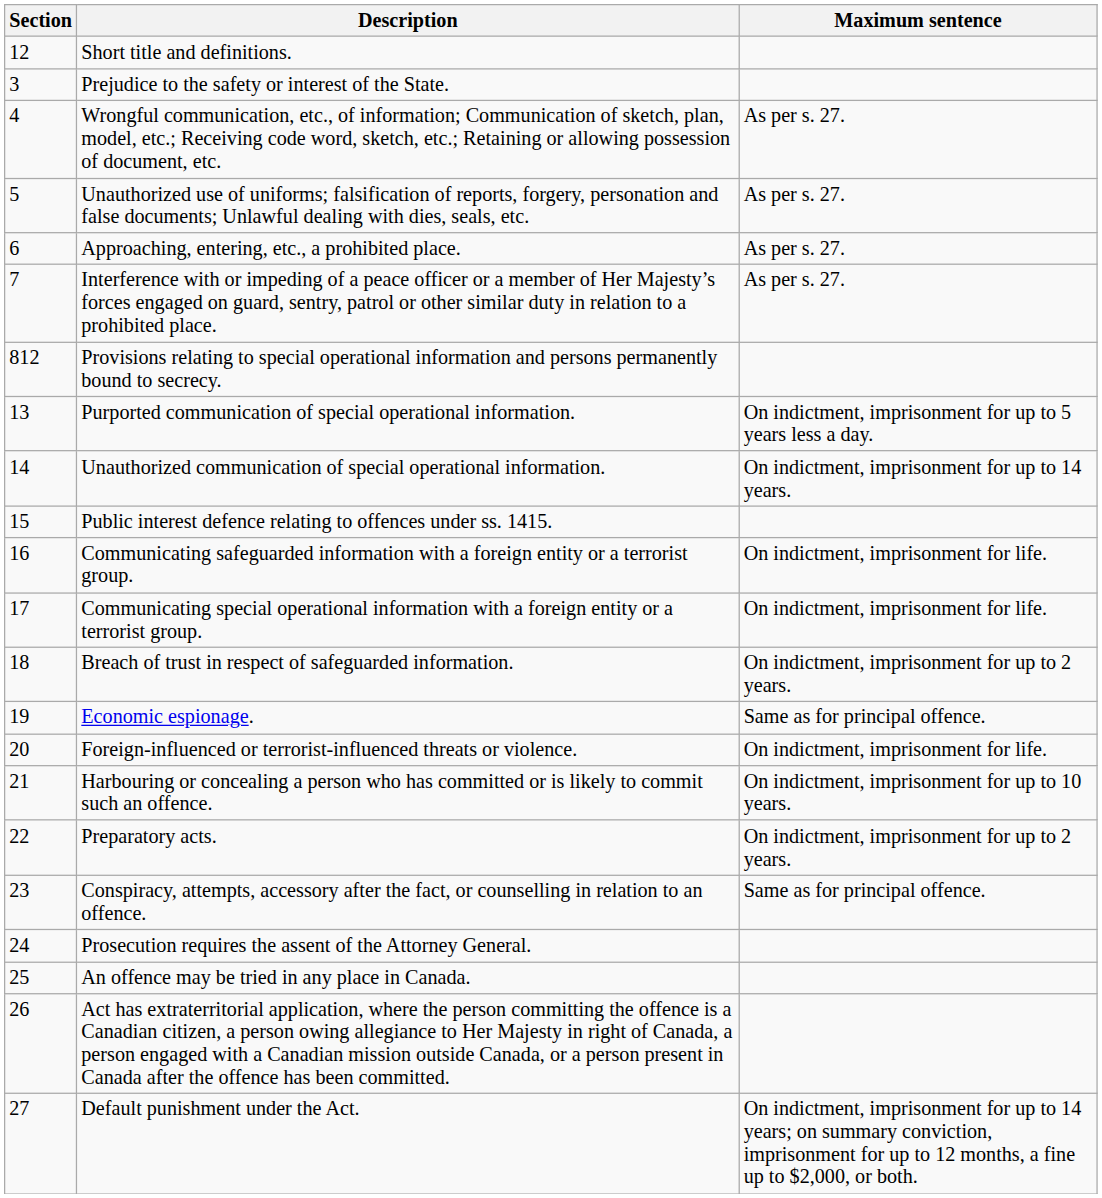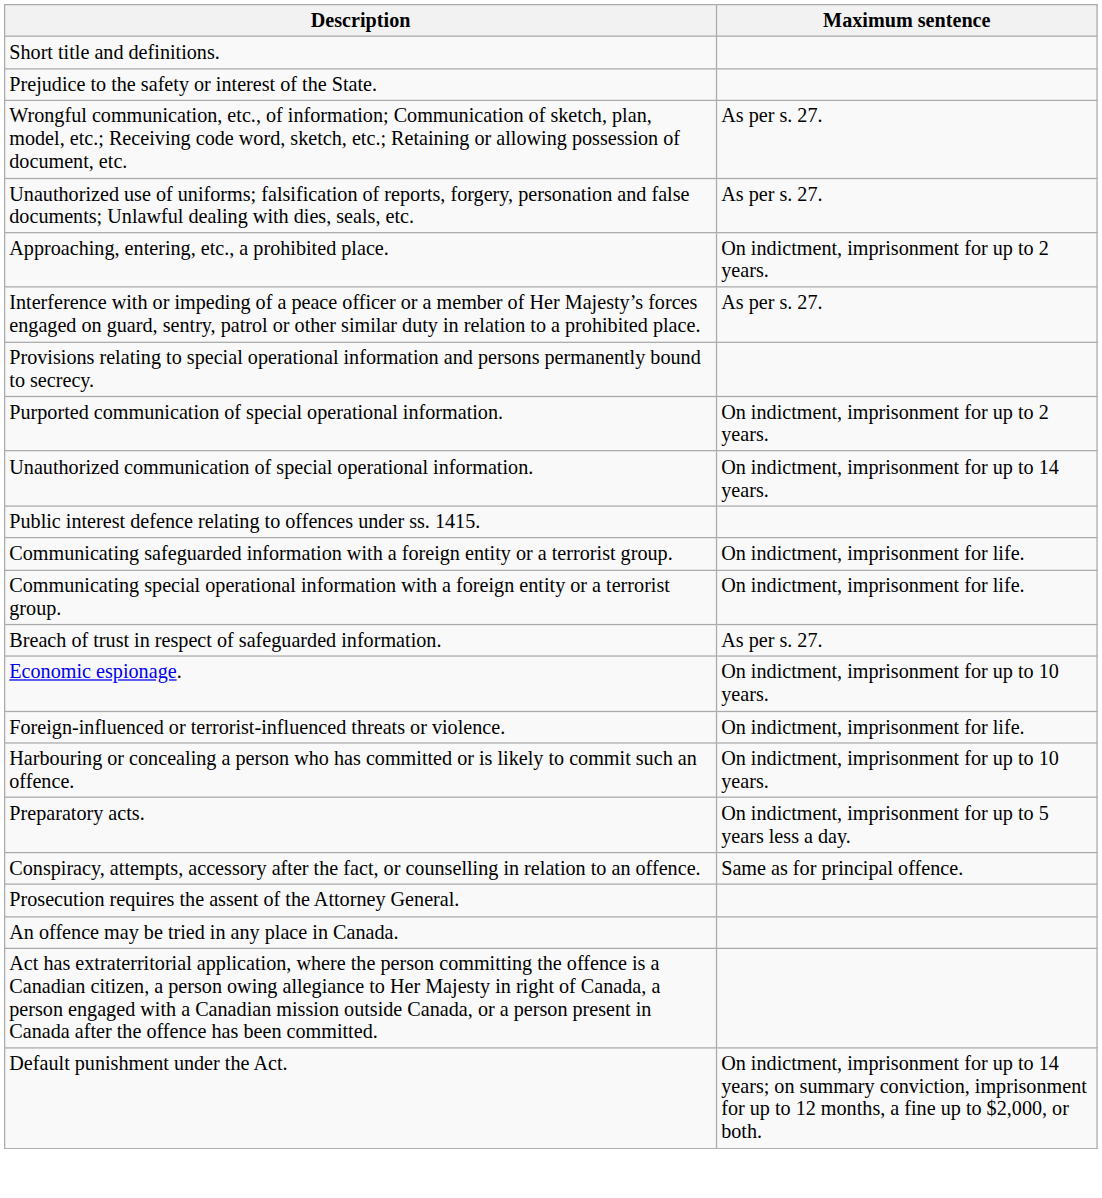- column: Section | 12 | 3 | 4 | 5 | 6 | 7 | 812 | 13 | 14 | 15 | 16 | 17 | 18 | 19 | 20 | 21 | 22 | 23 | 24 | 25 | 26 | 27
Approaching, entering, etc., a prohibited place. | Maximum sentence: As per s. 27. -> On indictment, imprisonment for up to 2 years.
Purported communication of special operational information. | Maximum sentence: On indictment, imprisonment for up to 5 years less a day. -> On indictment, imprisonment for up to 2 years.
Breach of trust in respect of safeguarded information. | Maximum sentence: On indictment, imprisonment for up to 2 years. -> As per s. 27.
Economic espionage. | Maximum sentence: Same as for principal offence. -> On indictment, imprisonment for up to 10 years.
Preparatory acts. | Maximum sentence: On indictment, imprisonment for up to 2 years. -> On indictment, imprisonment for up to 5 years less a day.
